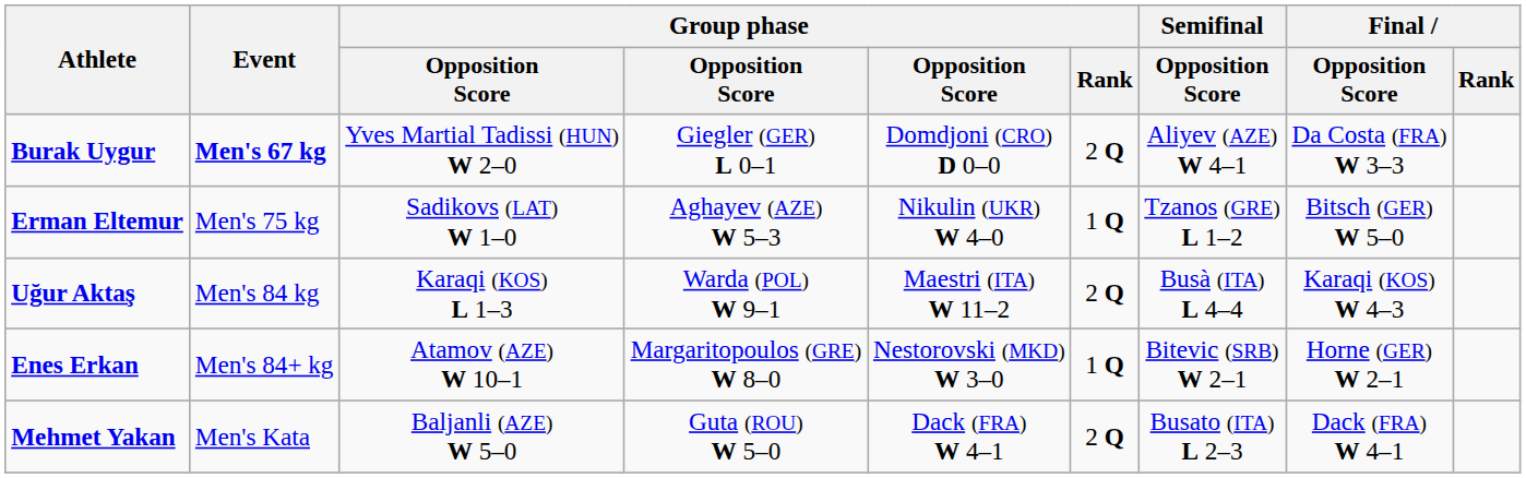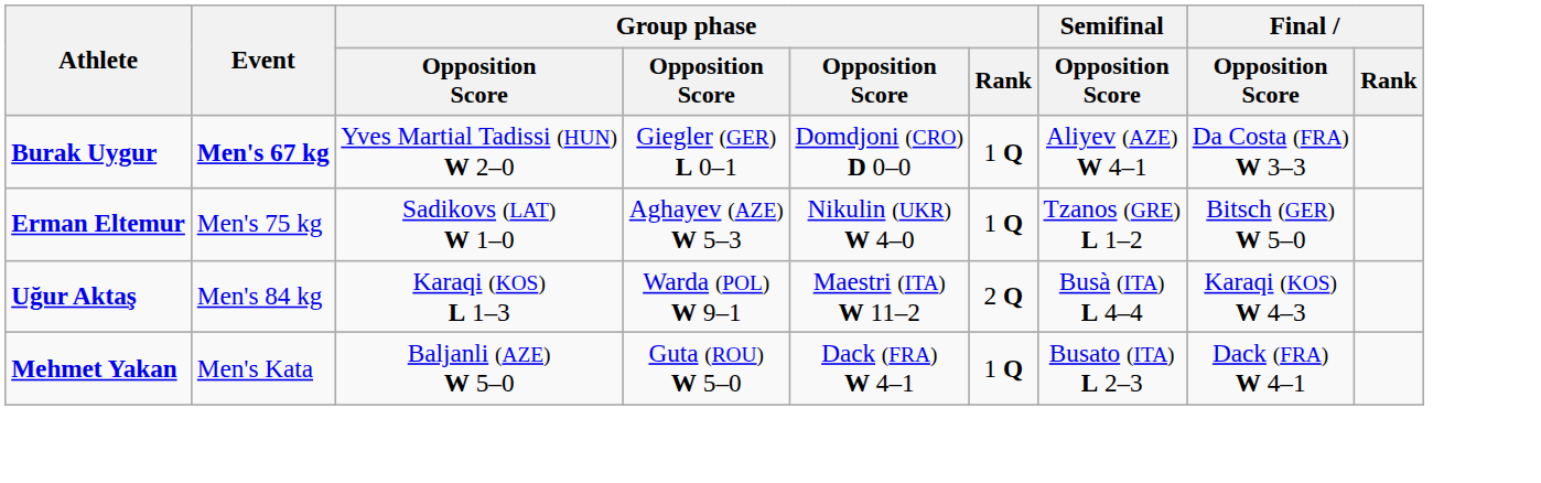Burak Uygur | Group phase / Rank: 2 Q -> 1 Q
- row: Enes Erkan | Men's 84+ kg | Atamov (AZE) W 10–1 | Margaritopoulos (GRE) W 8–0 | Nestorovski (MKD) W 3–0 | 1 Q | Bitevic (SRB) W 2–1 | Horne (GER) W 2–1
Mehmet Yakan | Group phase / Rank: 2 Q -> 1 Q
